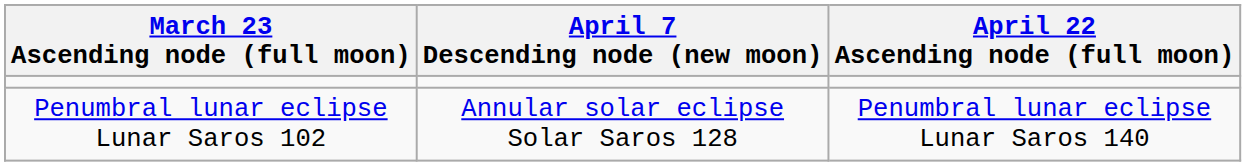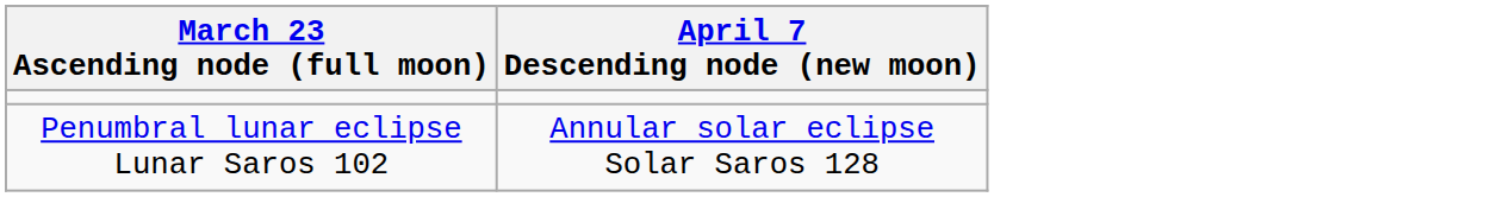- column: April 22 Ascending node (full moon) | Penumbral lunar eclipse Lunar Saros 140
